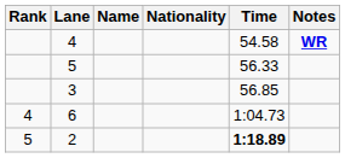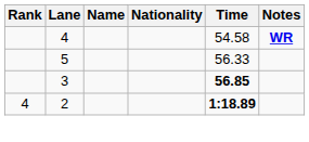3 | Time: normal -> bold
- row: 4 | 6 | 1:04.73
2 | Rank: 5 -> 4
